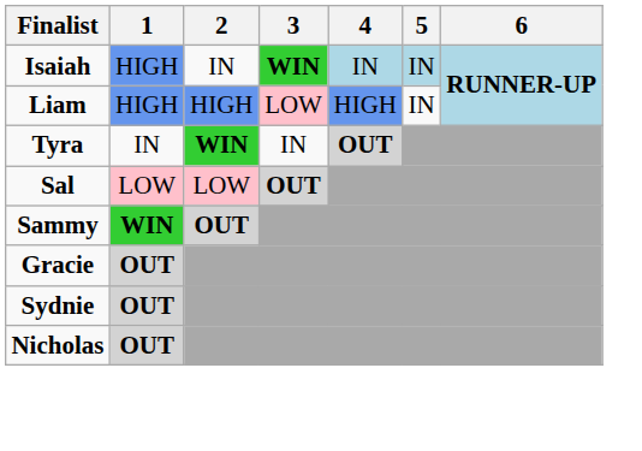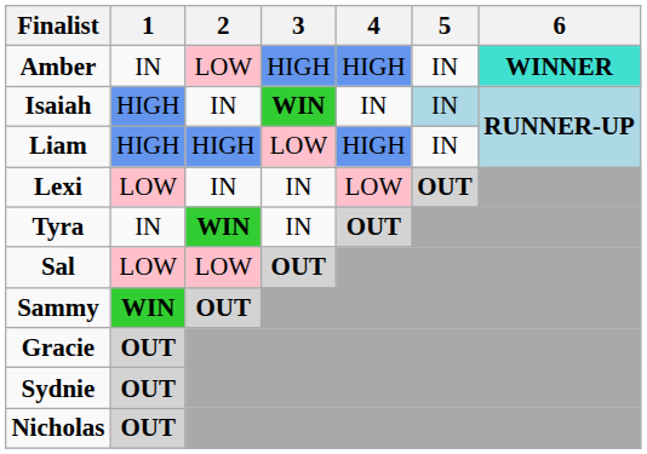+ row: Amber | IN | LOW | HIGH | HIGH | IN | WINNER
Isaiah | 4: lightblue background -> no background
+ row: Lexi | LOW | IN | IN | LOW | OUT
